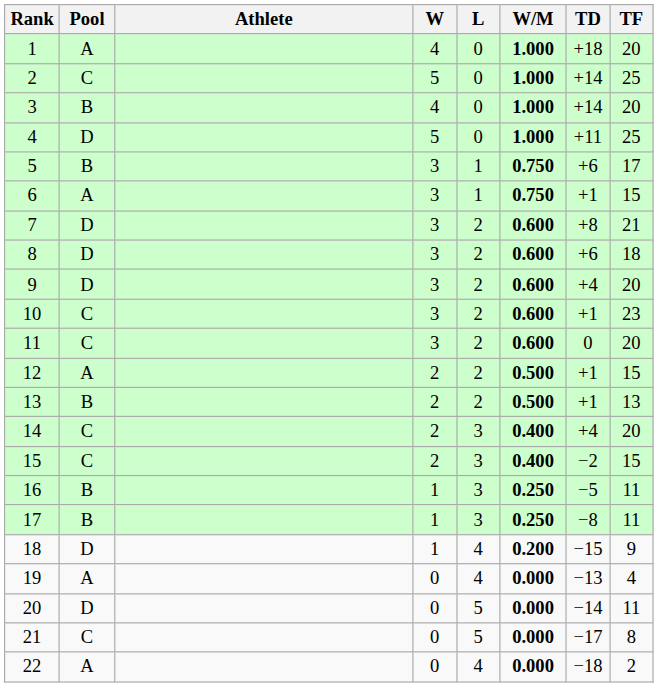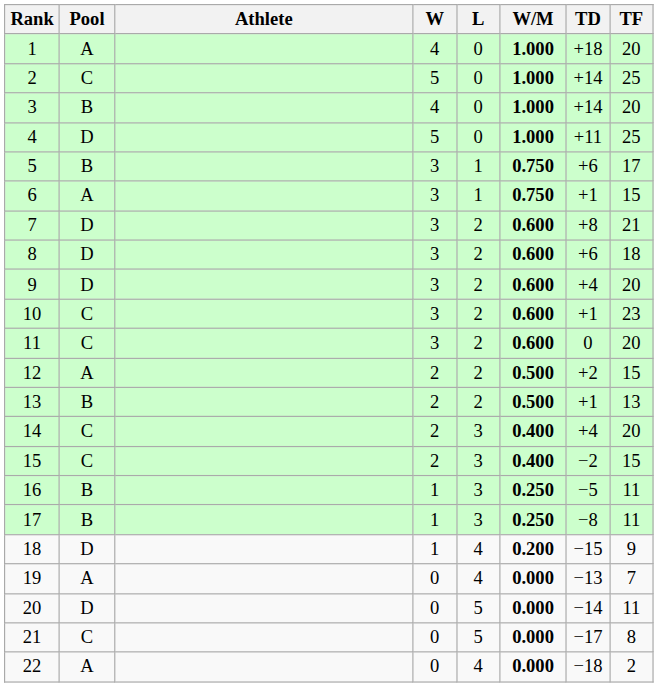12 | TD: +1 -> +2
19 | TF: 4 -> 7
